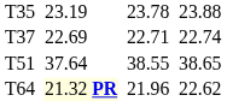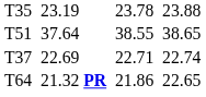rows swapped: T37 <-> T51
T64 | column 3: lightyellow background -> no background
T64 | column 5: 21.96 -> 21.86
T64 | column 7: 22.62 -> 22.65
